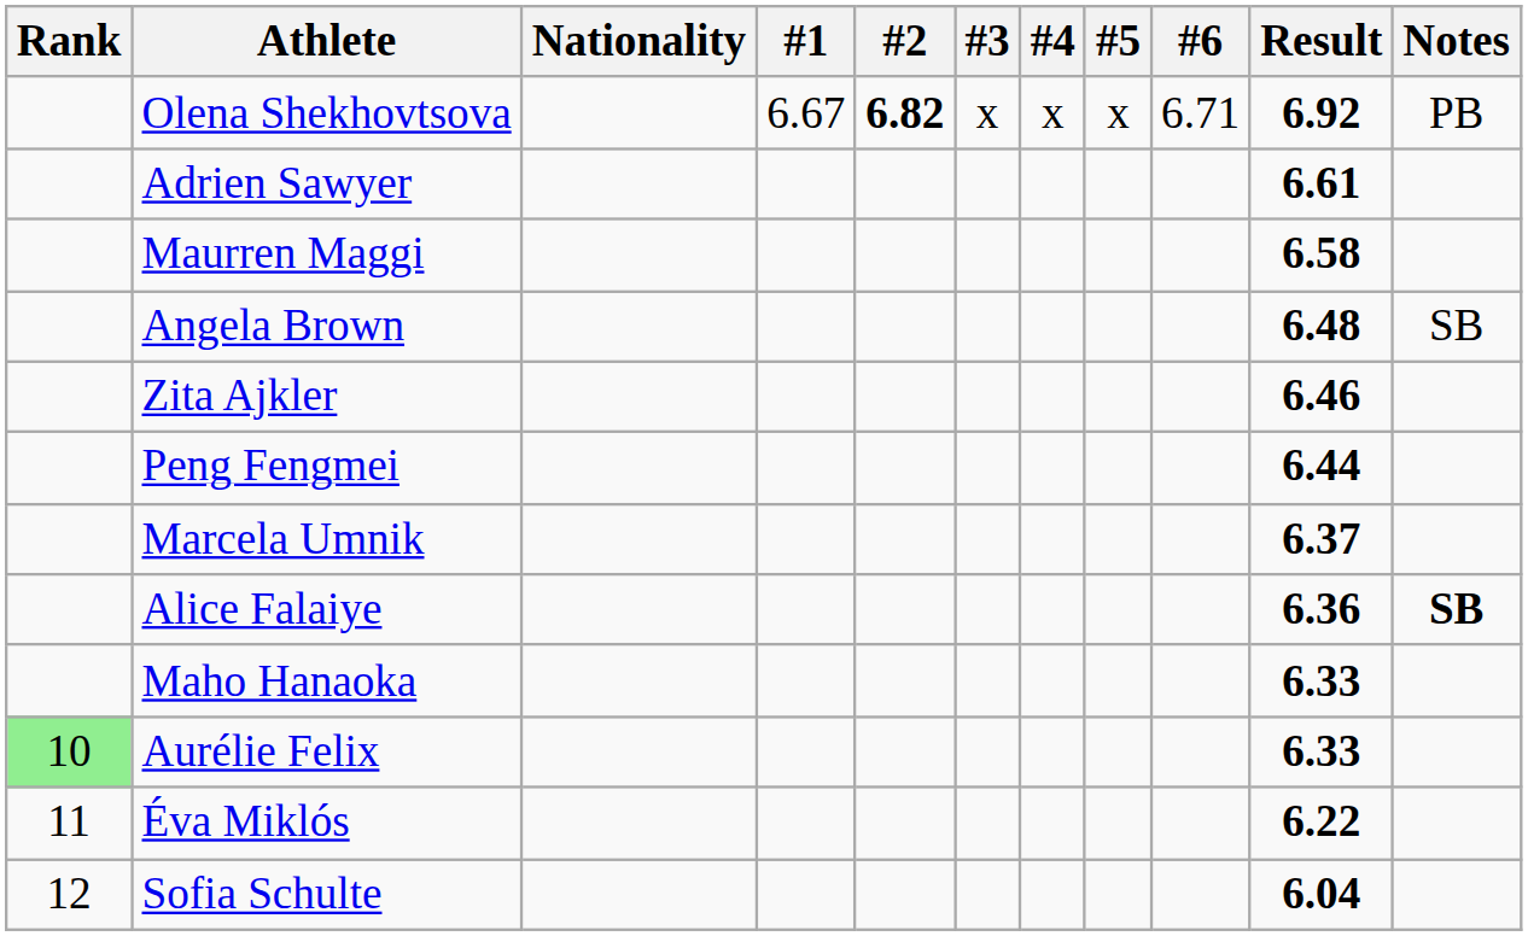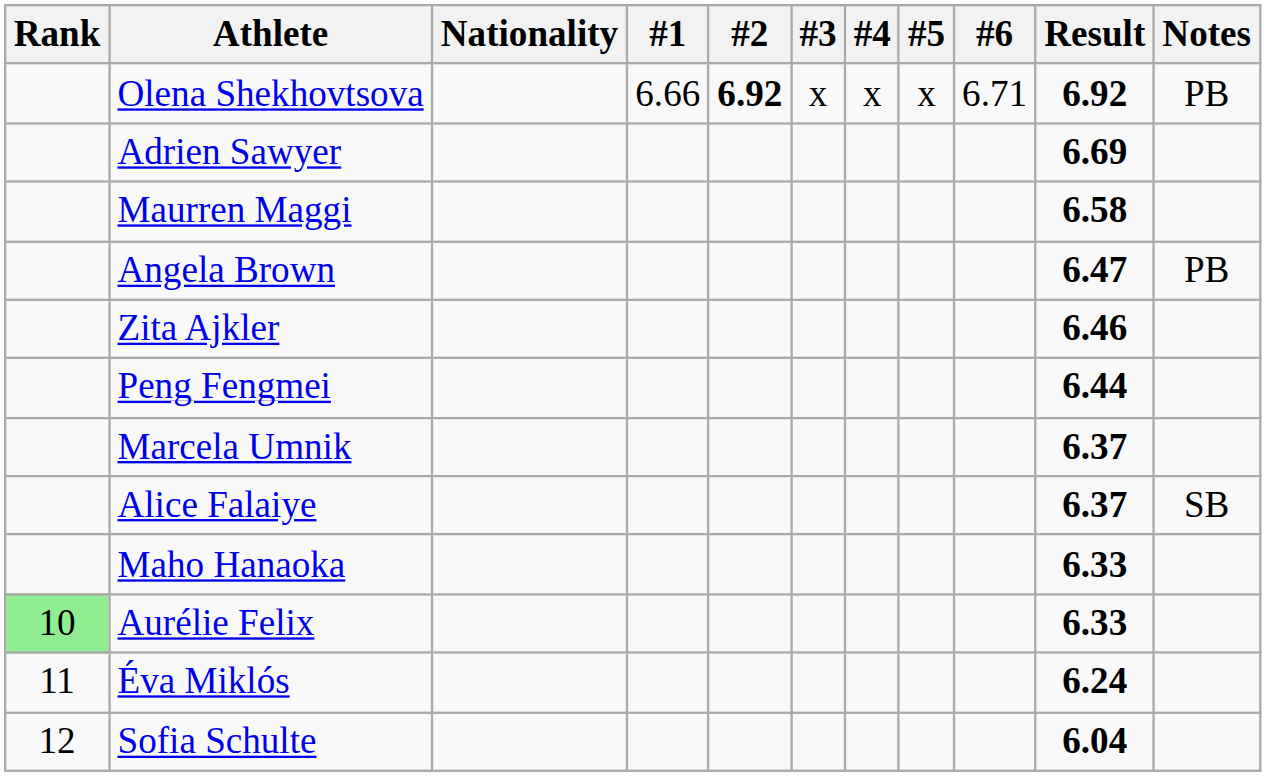Olena Shekhovtsova | #1: 6.67 -> 6.66
Olena Shekhovtsova | #2: 6.82 -> 6.92
Adrien Sawyer | Result: 6.61 -> 6.69
Angela Brown | Result: 6.48 -> 6.47
Angela Brown | Notes: SB -> PB
Alice Falaiye | Result: 6.36 -> 6.37
Alice Falaiye | Notes: bold -> normal
Éva Miklós | Result: 6.22 -> 6.24
